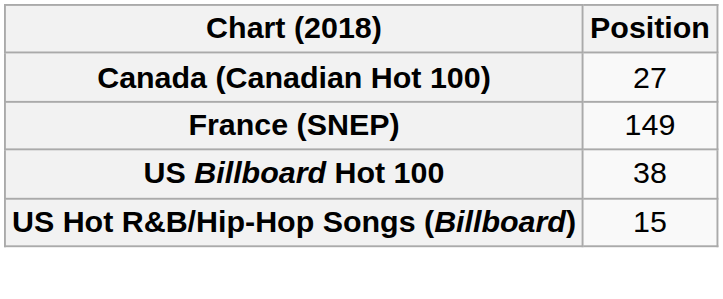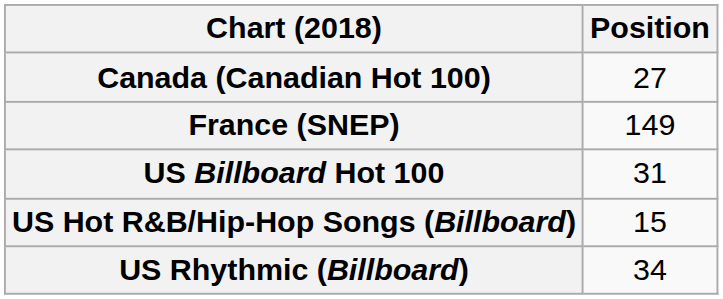US Billboard Hot 100 | Position: 38 -> 31
+ row: US Rhythmic (Billboard) | 34
